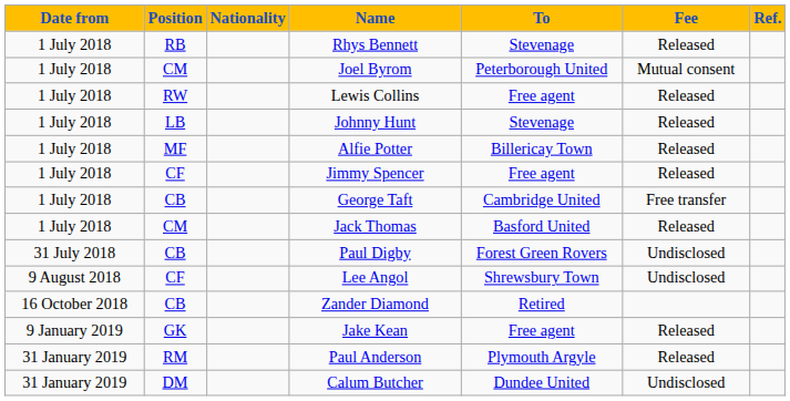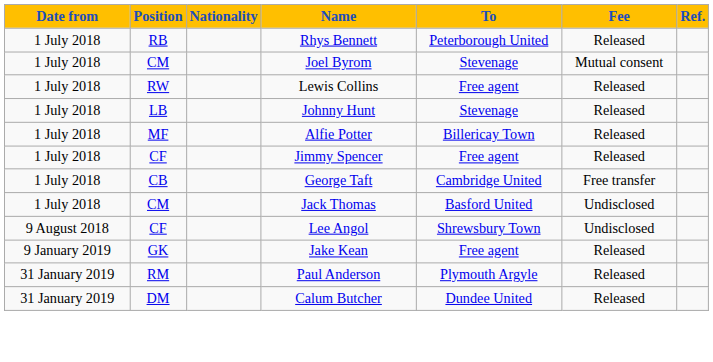Rhys Bennett | To: Stevenage -> Peterborough United
Joel Byrom | To: Peterborough United -> Stevenage
Jack Thomas | Fee: Released -> Undisclosed
- row: 31 July 2018 | CB | Paul Digby | Forest Green Rovers | Undisclosed
- row: 16 October 2018 | CB | Zander Diamond | Retired
Calum Butcher | Fee: Undisclosed -> Released
